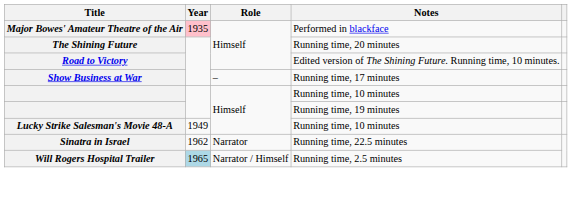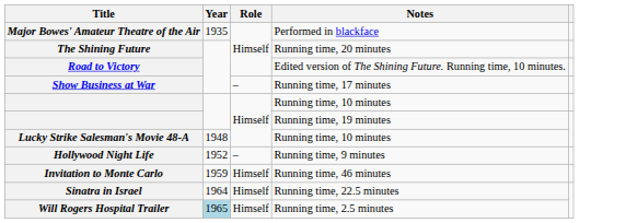Major Bowes' Amateur Theatre of the Air | Year: pink background -> no background
Lucky Strike Salesman's Movie 48-A | Year: 1949 -> 1948
+ row: Hollywood Night Life | 1952 | – | Running time, 9 minutes
+ row: Invitation to Monte Carlo | 1959 | Himself | Running time, 46 minutes
Sinatra in Israel | Year: 1962 -> 1964
Sinatra in Israel | Role: Narrator -> Himself
Will Rogers Hospital Trailer | Role: Narrator / Himself -> Himself
